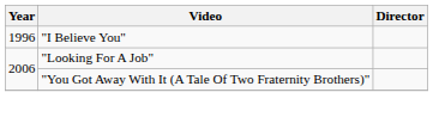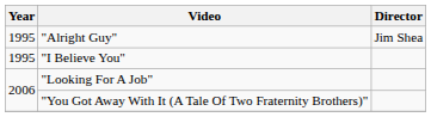+ row: 1995 | "Alright Guy" | Jim Shea
"I Believe You" | Year: 1996 -> 1995
